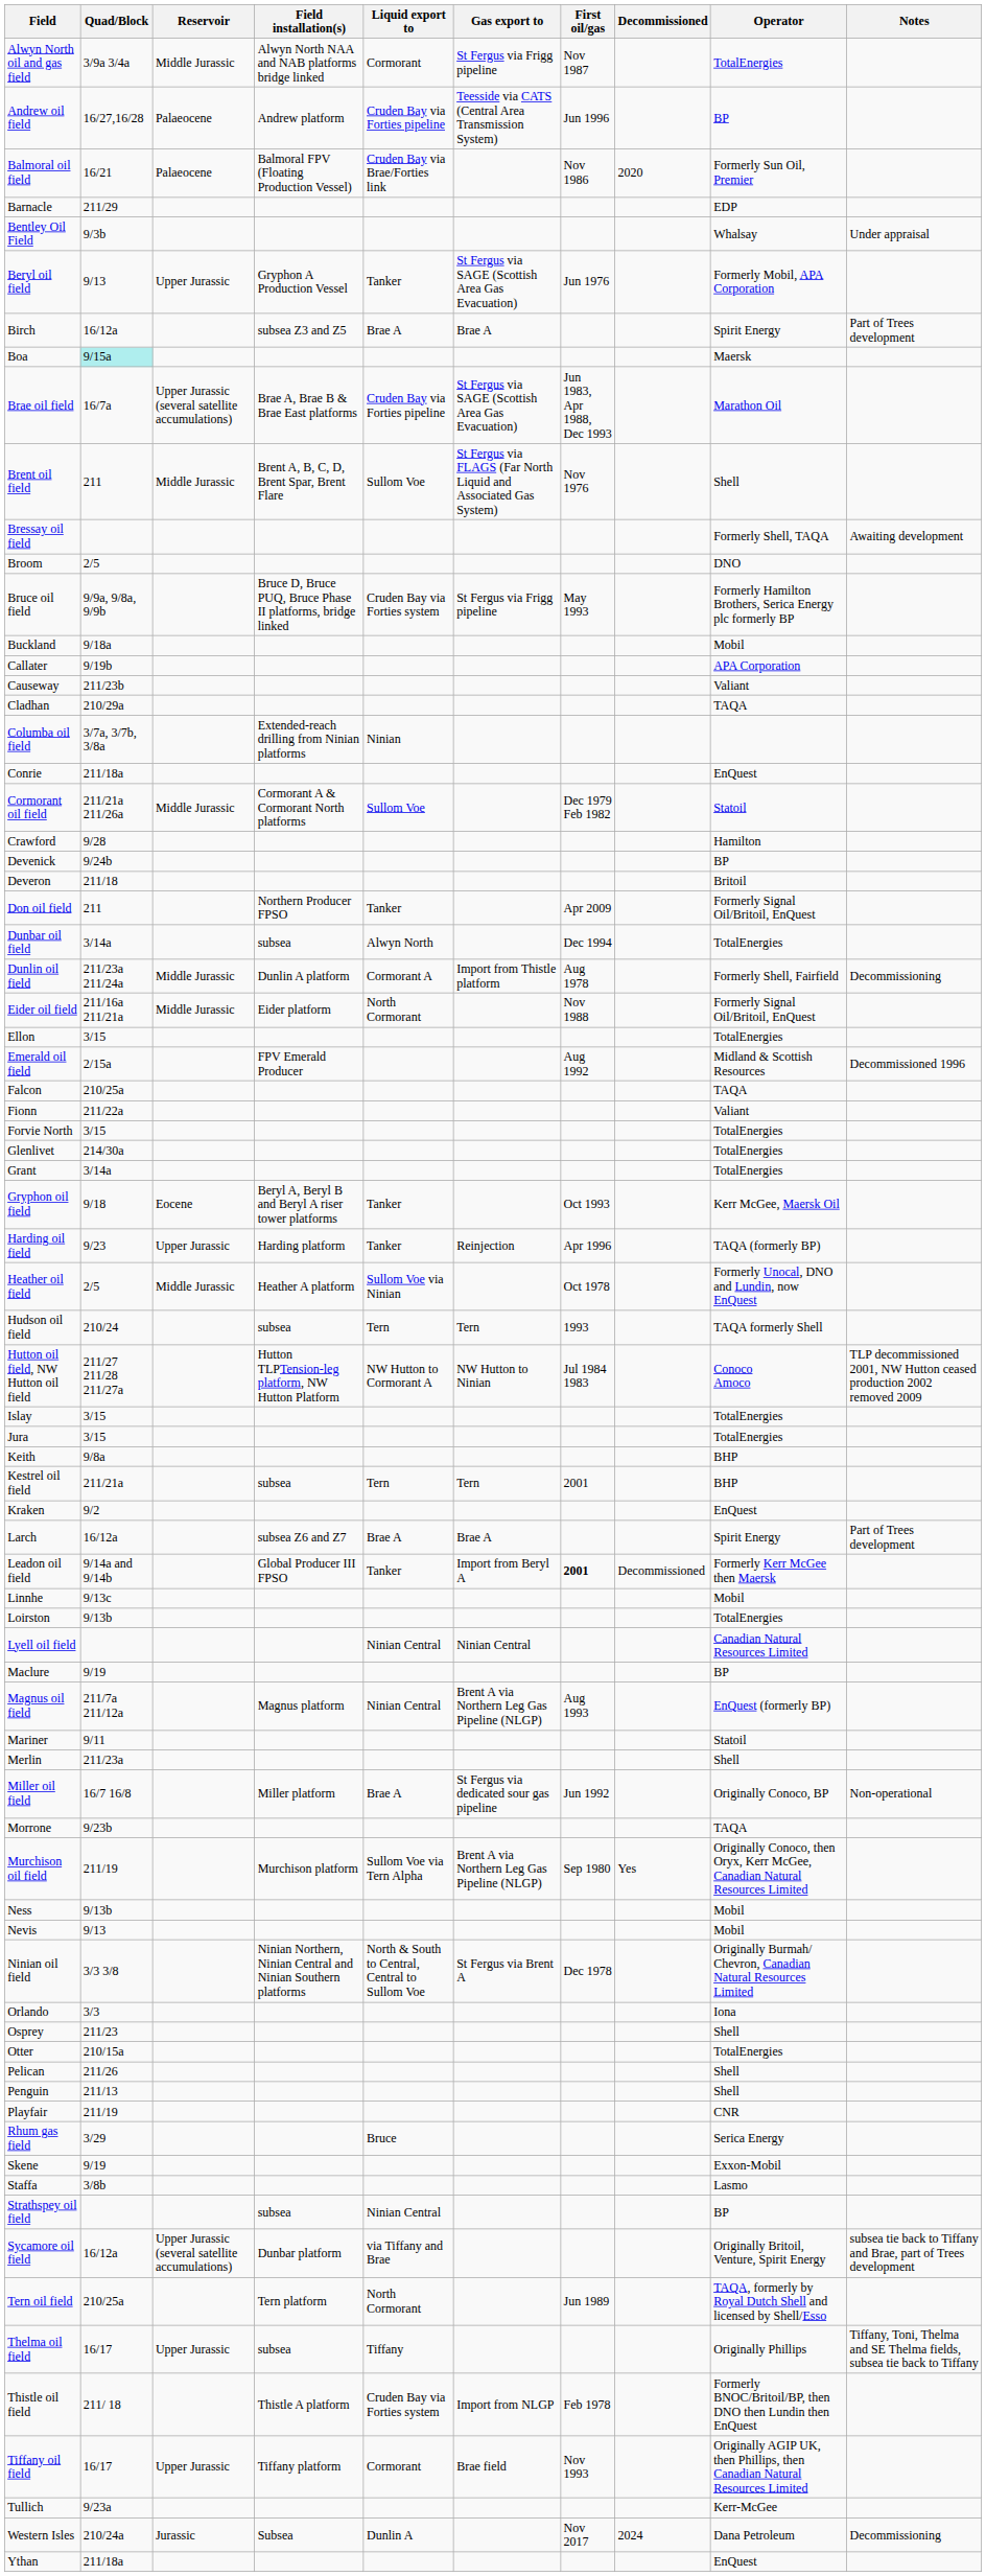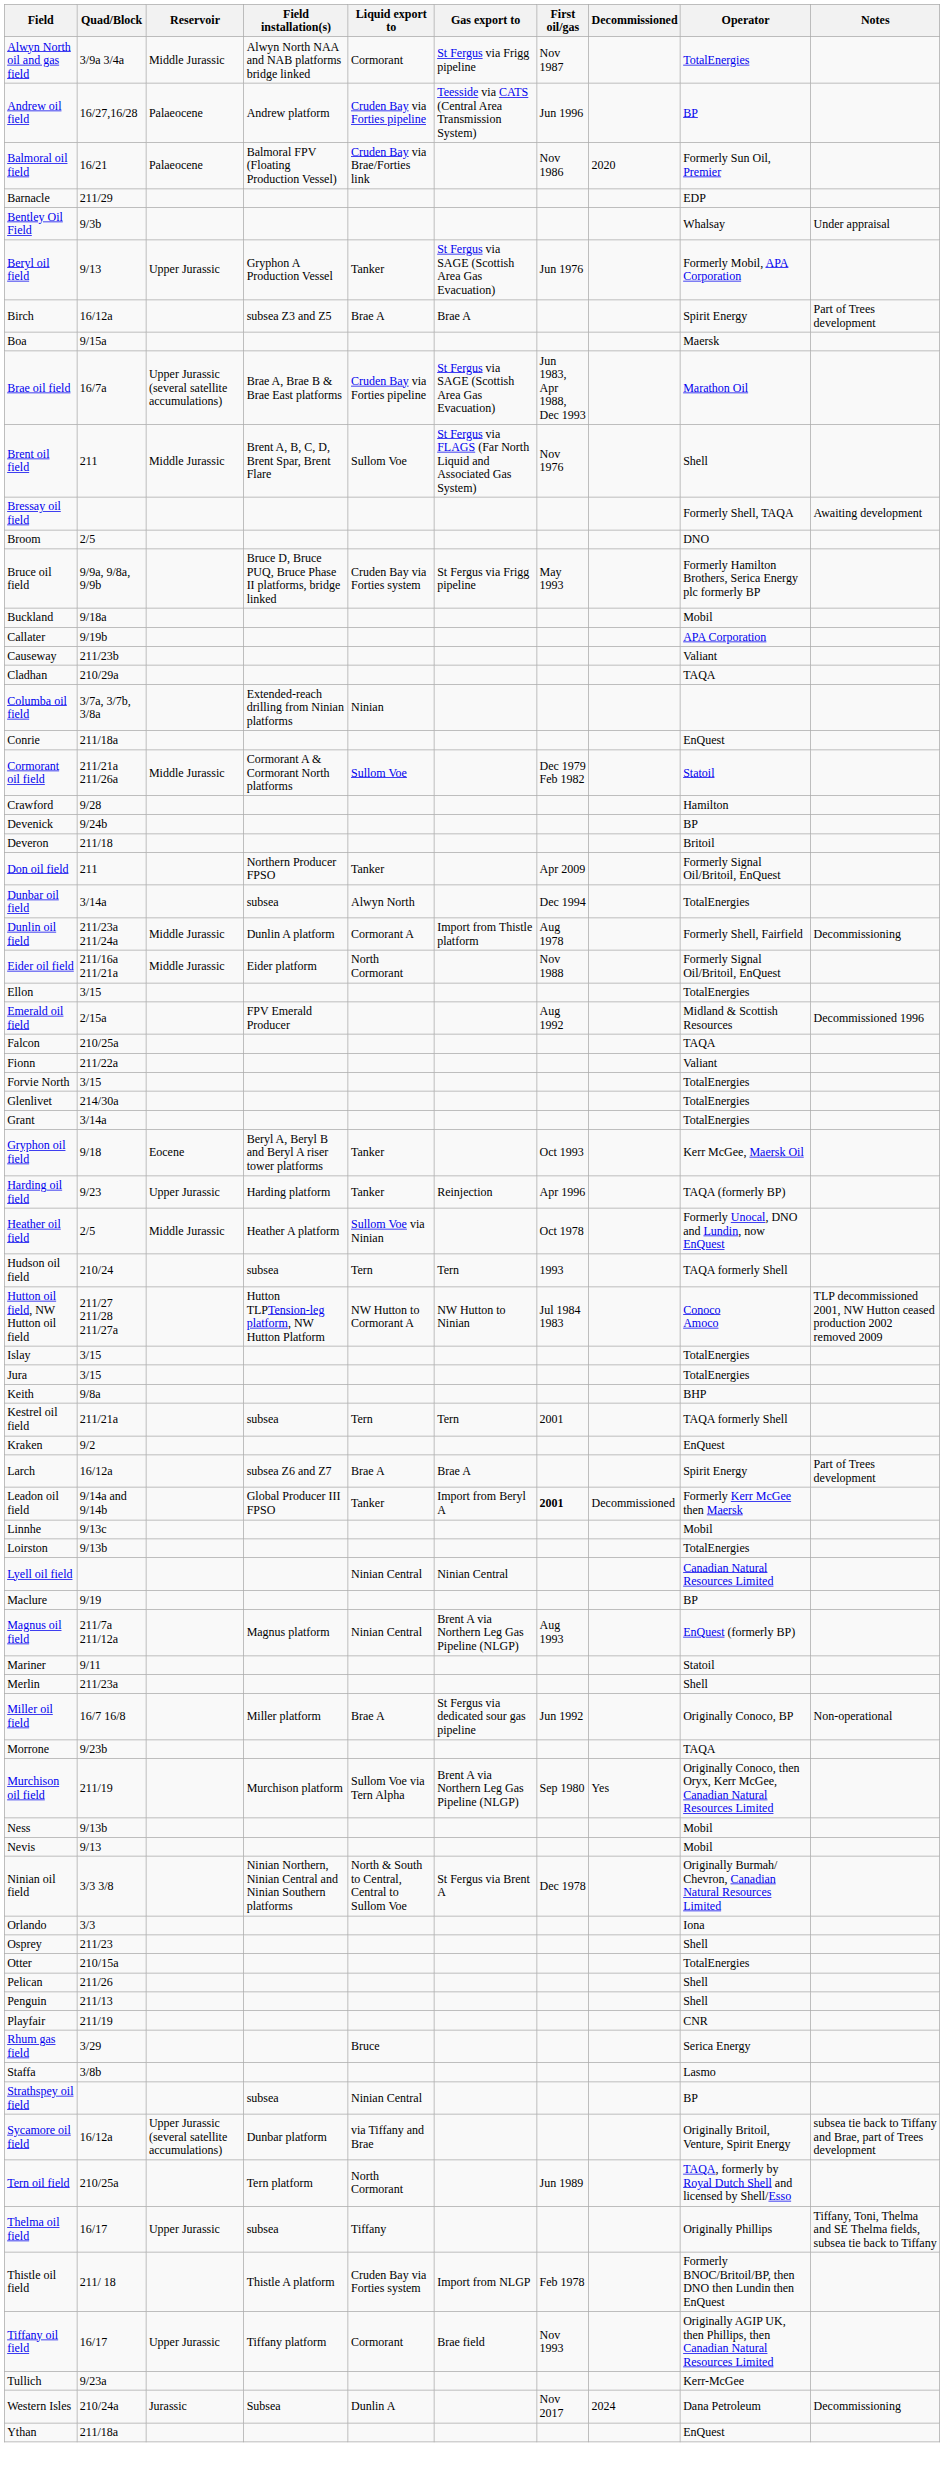Boa | Quad/Block: paleturquoise background -> no background
Kestrel oil field | Operator: BHP -> TAQA formerly Shell
- row: Skene | 9/19 | Exxon-Mobil
